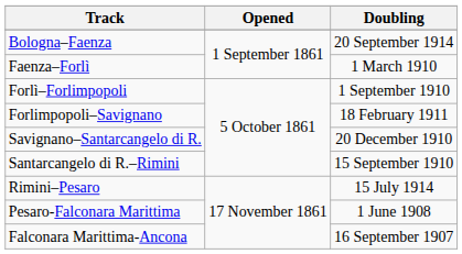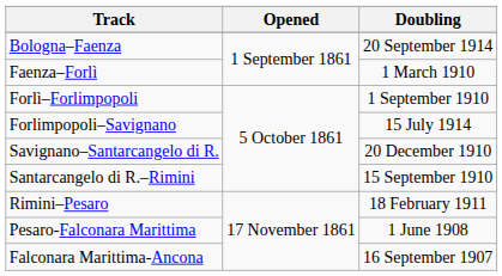Forlimpopoli–Savignano | Doubling: 18 February 1911 -> 15 July 1914
Rimini–Pesaro | Doubling: 15 July 1914 -> 18 February 1911
